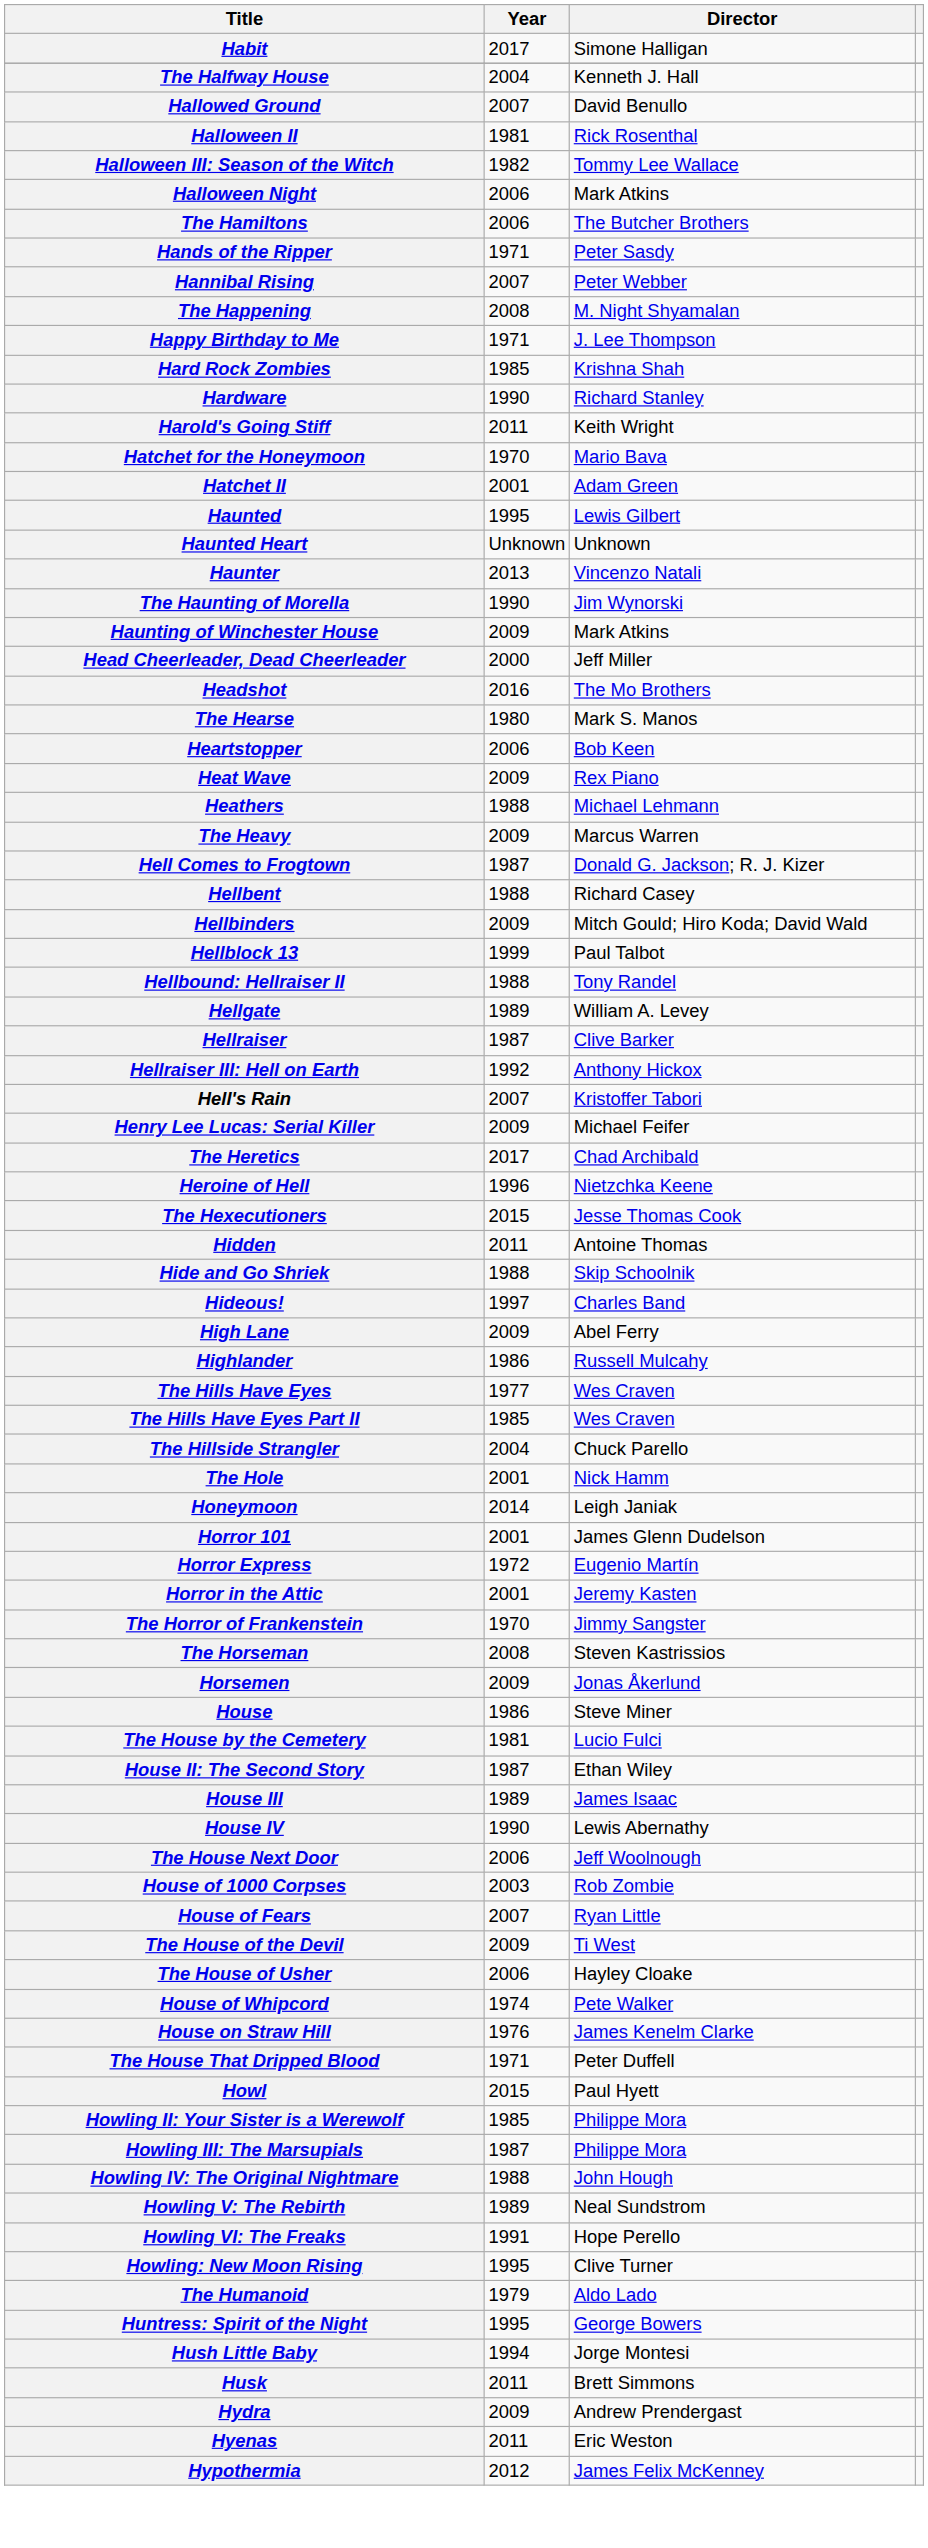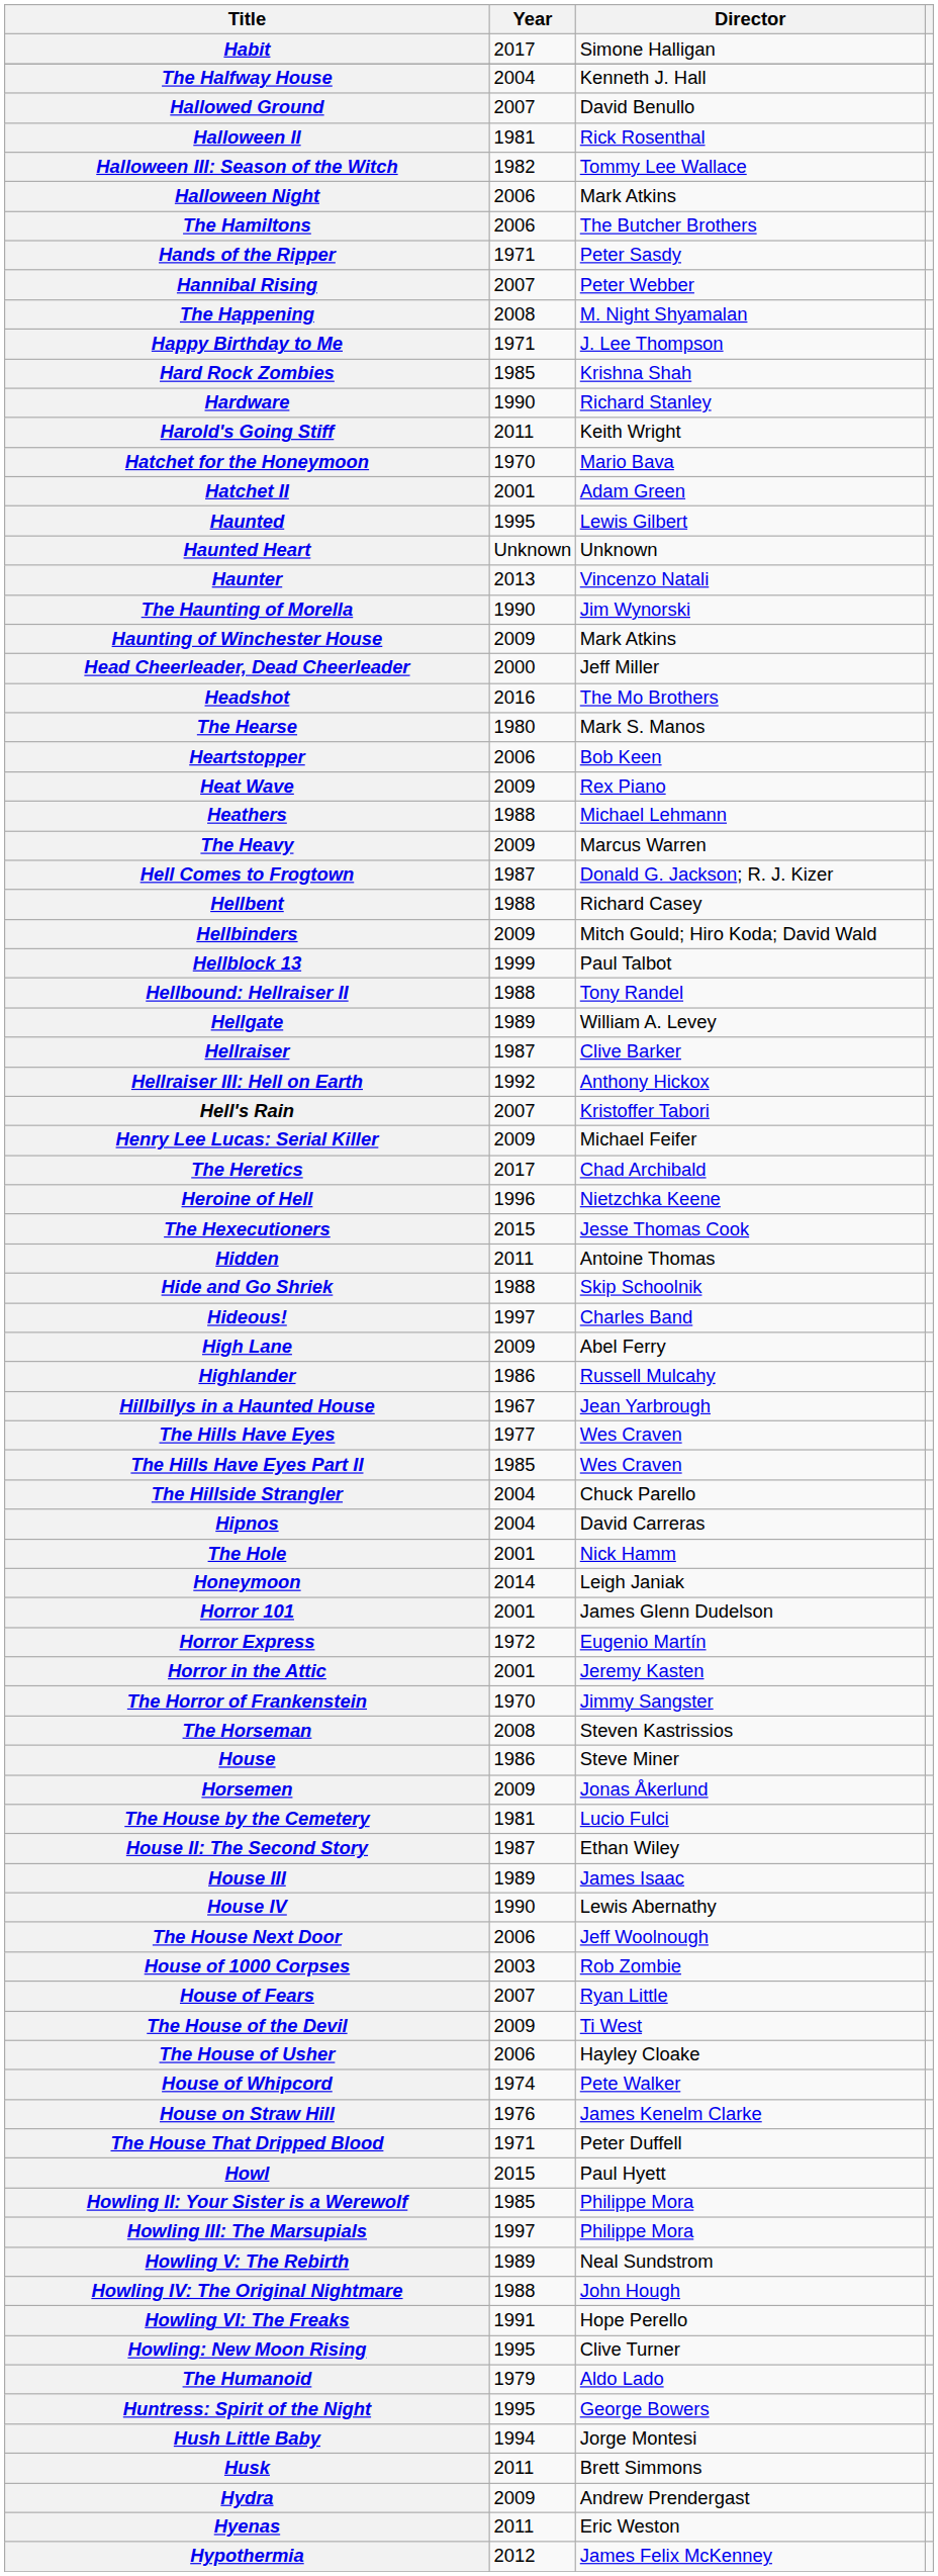+ row: Hillbillys in a Haunted House | 1967 | Jean Yarbrough
+ row: Hipnos | 2004 | David Carreras
rows swapped: Horsemen <-> House
Howling III: The Marsupials | Year: 1987 -> 1997
rows swapped: Howling IV: The Original Nightmare <-> Howling V: The Rebirth
